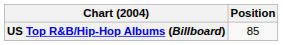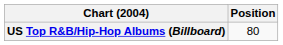US Top R&B/Hip-Hop Albums (Billboard) | Position: 85 -> 80
